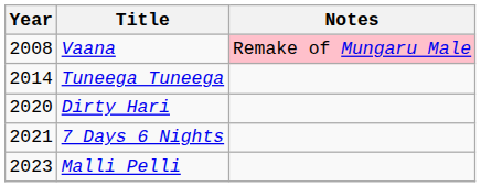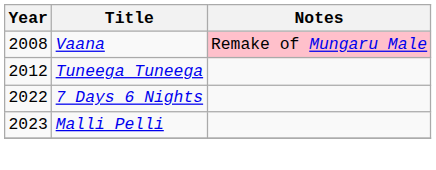Tuneega Tuneega | Year: 2014 -> 2012
- row: 2020 | Dirty Hari
7 Days 6 Nights | Year: 2021 -> 2022
